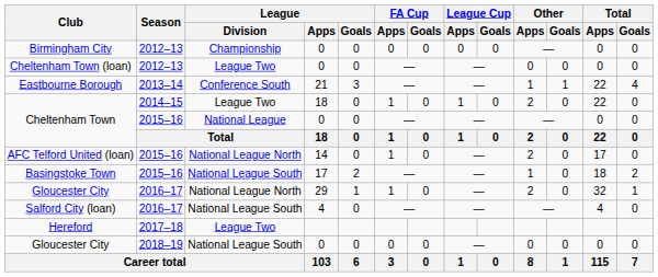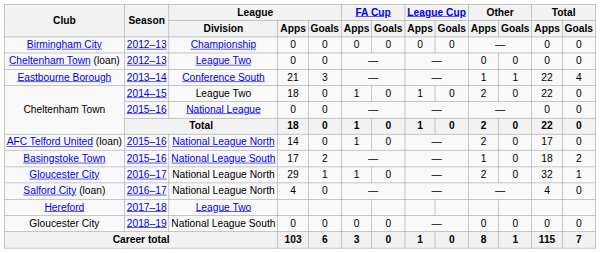Salford City (loan) | League / Division: National League South -> National League North
